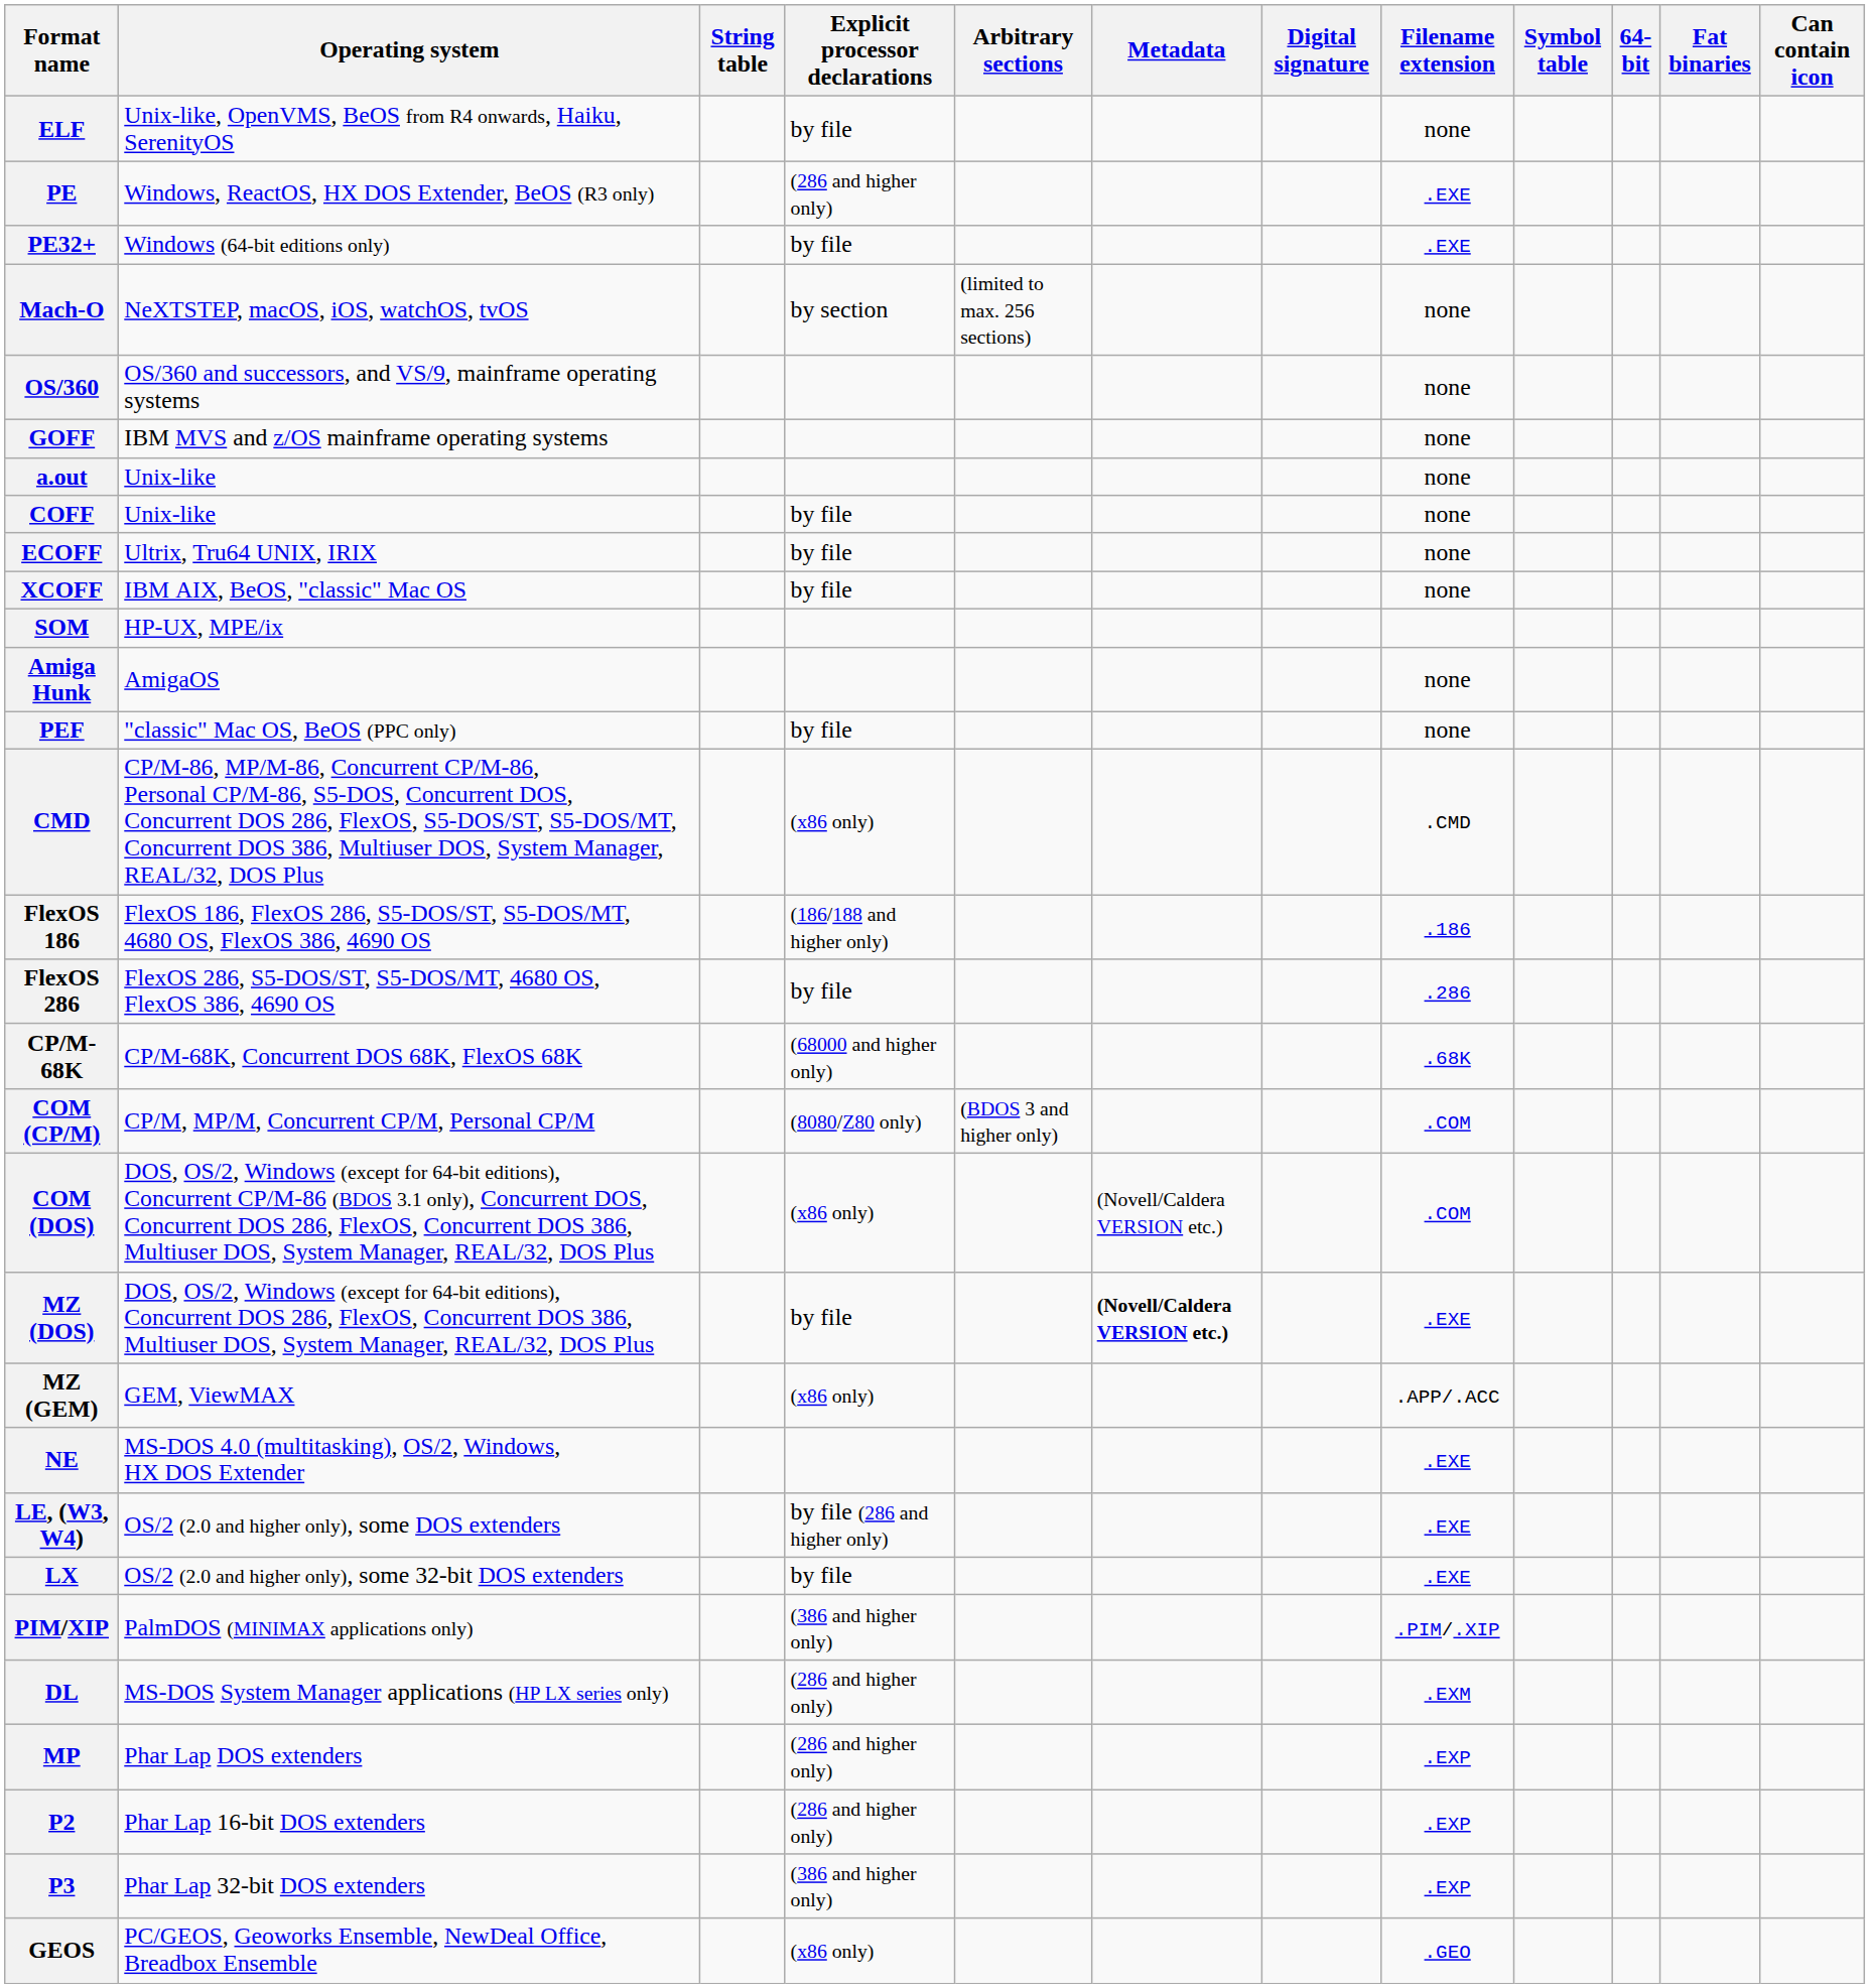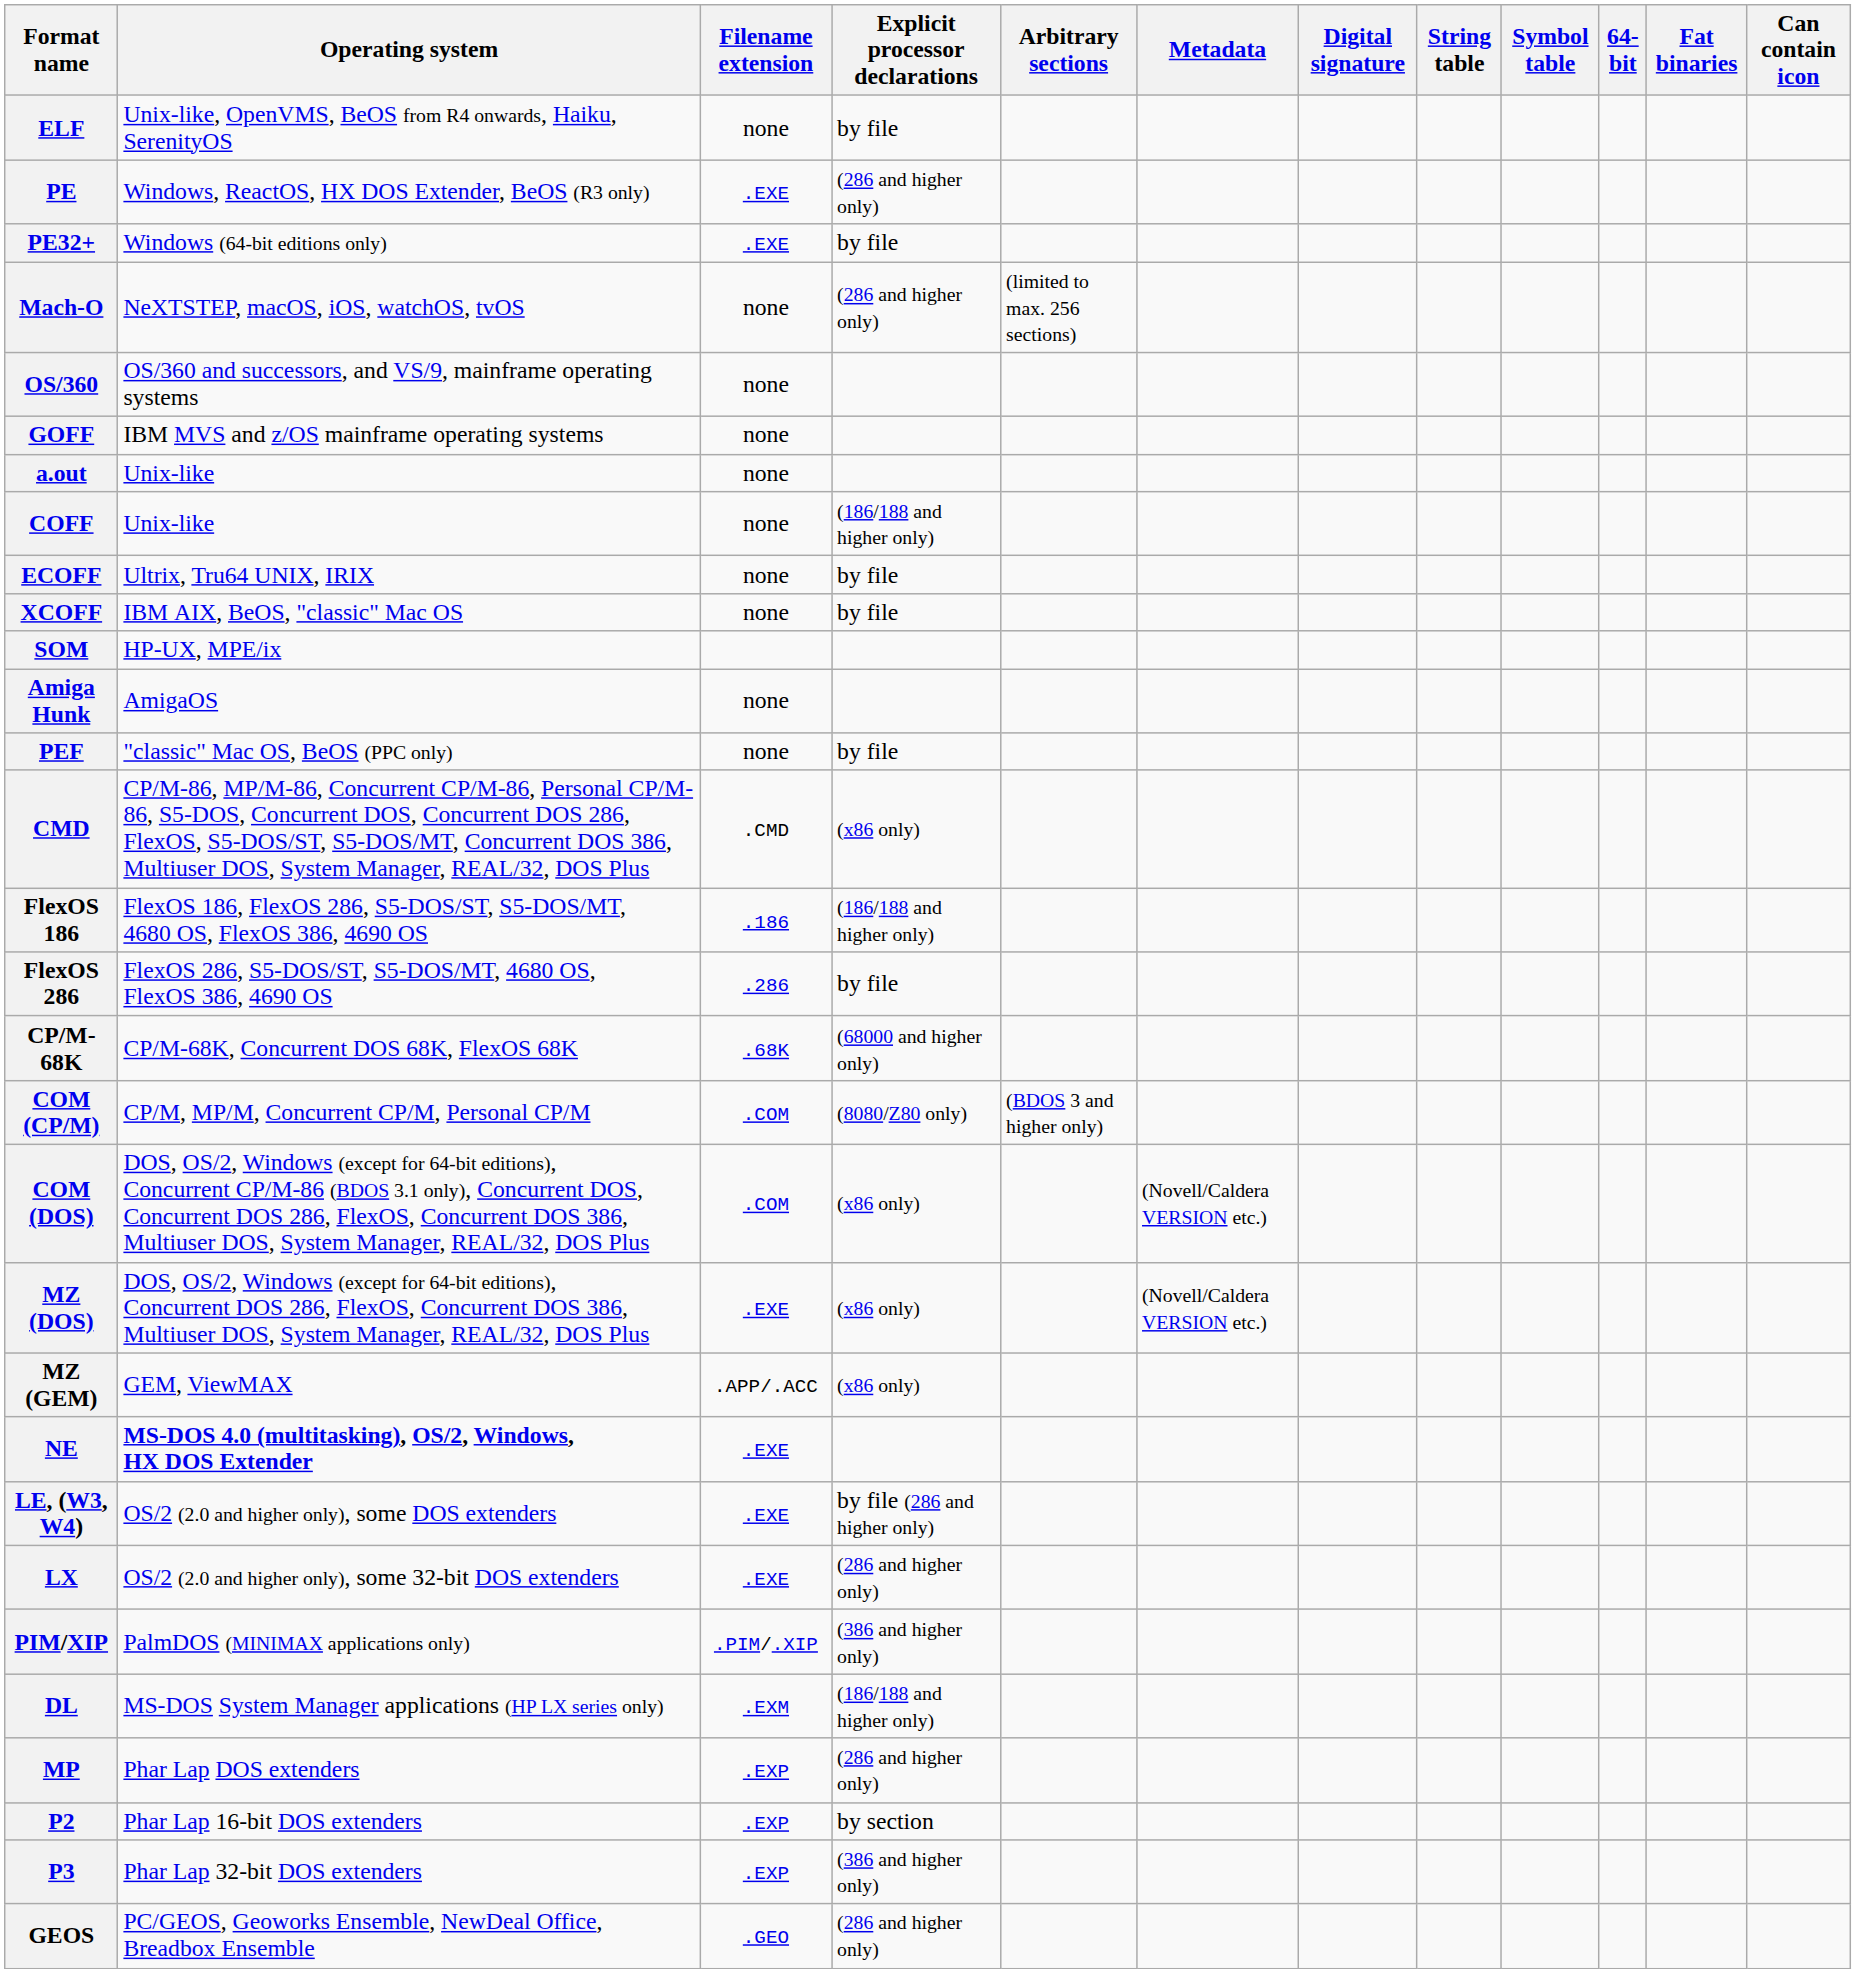columns swapped: Filename extension <-> String table
Mach-O | Explicit processor declarations: by section -> (286 and higher only)
COFF | Explicit processor declarations: by file -> (186/188 and higher only)
MZ (DOS) | Explicit processor declarations: by file -> (x86 only)
MZ (DOS) | Metadata: bold -> normal
NE | Operating system: normal -> bold
LX | Explicit processor declarations: by file -> (286 and higher only)
DL | Explicit processor declarations: (286 and higher only) -> (186/188 and higher only)
P2 | Explicit processor declarations: (286 and higher only) -> by section
GEOS | Explicit processor declarations: (x86 only) -> (286 and higher only)
